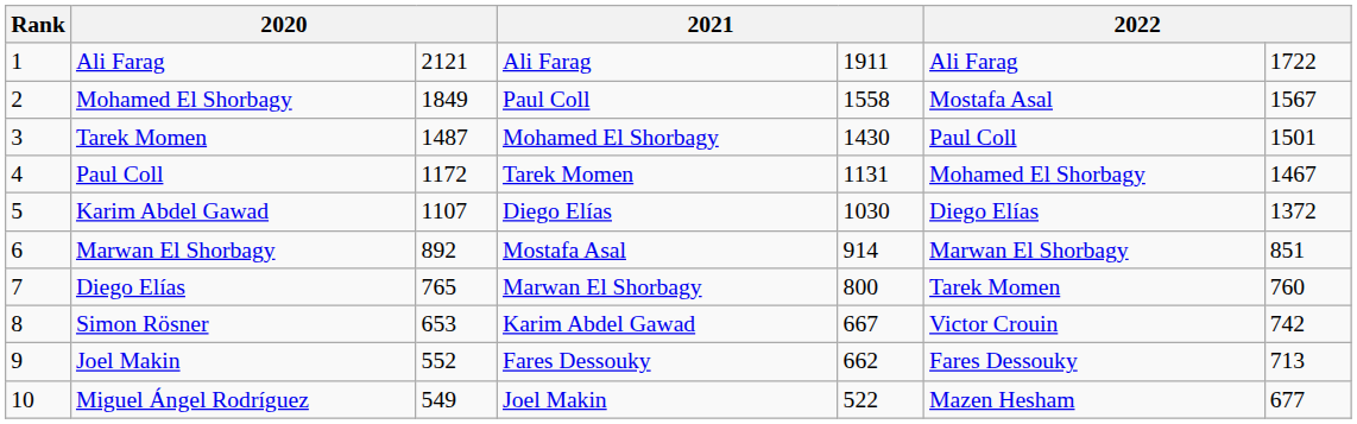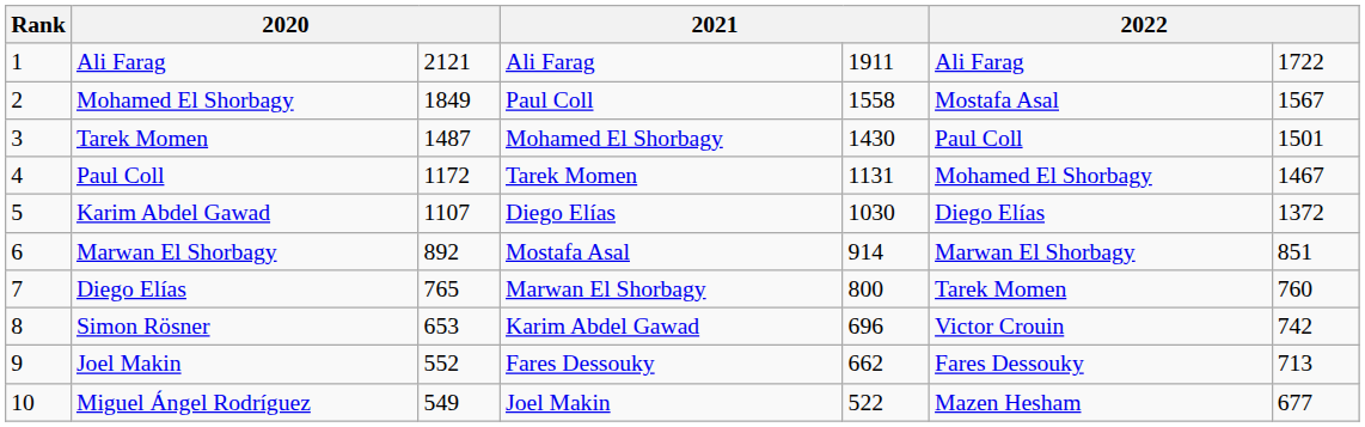Simon Rösner | column 5: 667 -> 696
